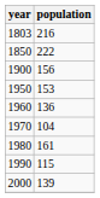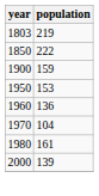1803 | population: 216 -> 219
1900 | population: 156 -> 159
- row: 1990 | 115
